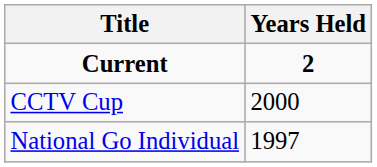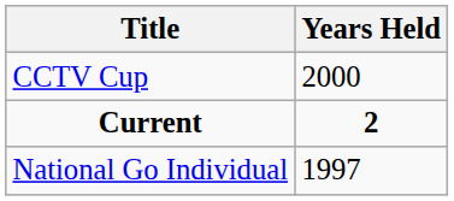rows swapped: Current <-> CCTV Cup
